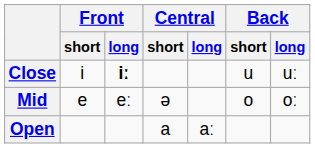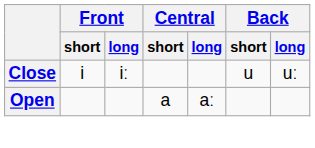Close | Front / long: bold -> normal
- row: Mid | e | eː | ə | o | oː
